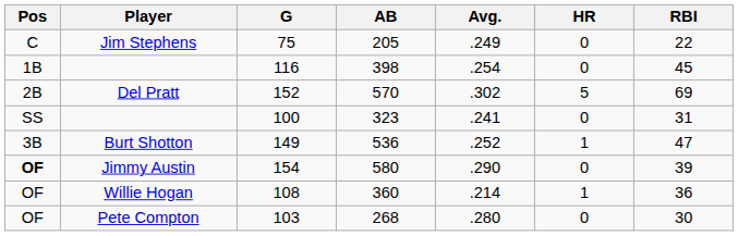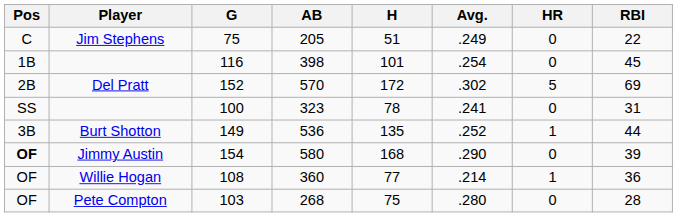+ column: H | 51 | 101 | 172 | 78 | 135 | 168 | 77 | 75
149 | RBI: 47 -> 44
103 | RBI: 30 -> 28
